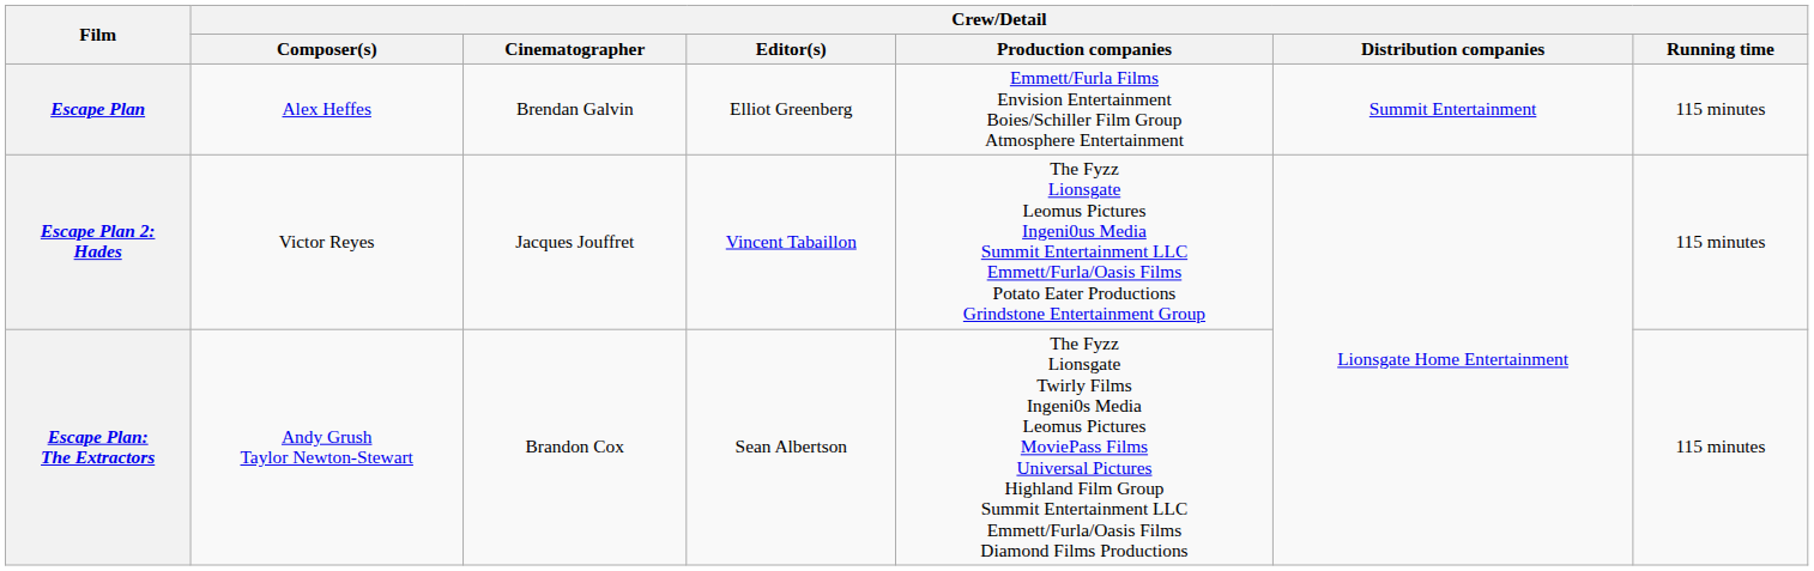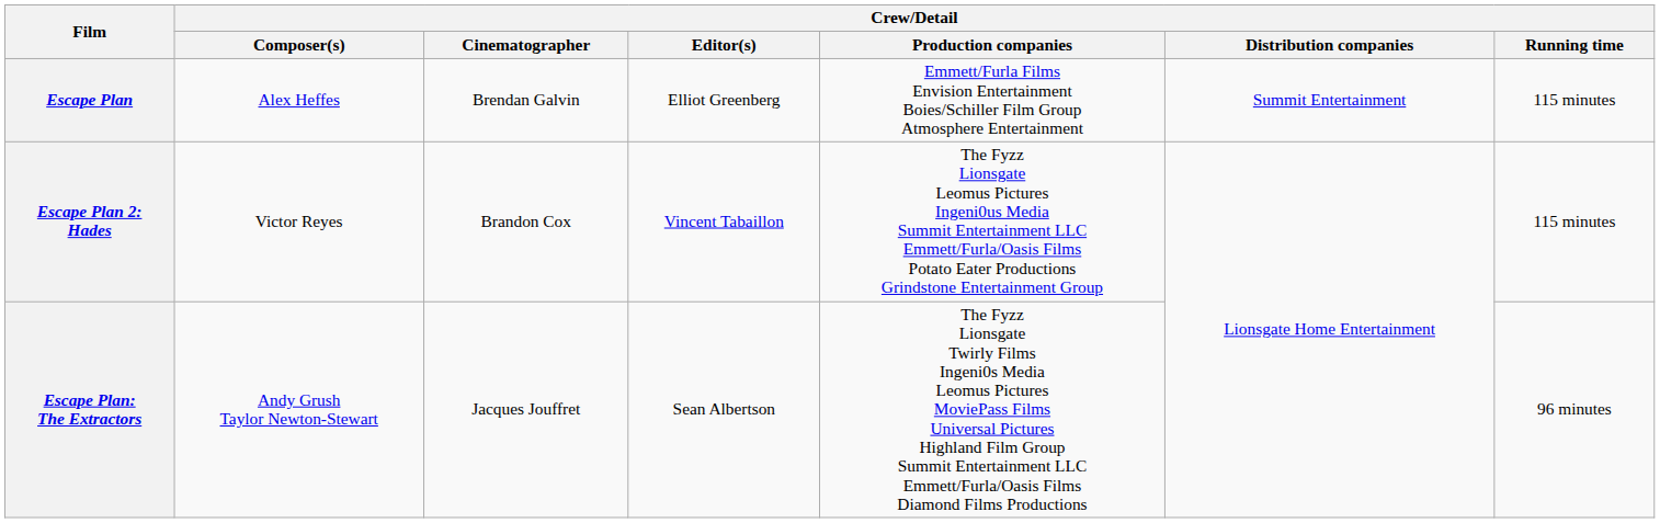Escape Plan 2: Hades | Crew/Detail / Cinematographer: Jacques Jouffret -> Brandon Cox
Escape Plan: The Extractors | Crew/Detail / Cinematographer: Brandon Cox -> Jacques Jouffret
Escape Plan: The Extractors | Crew/Detail / Running time: 115 minutes -> 96 minutes
